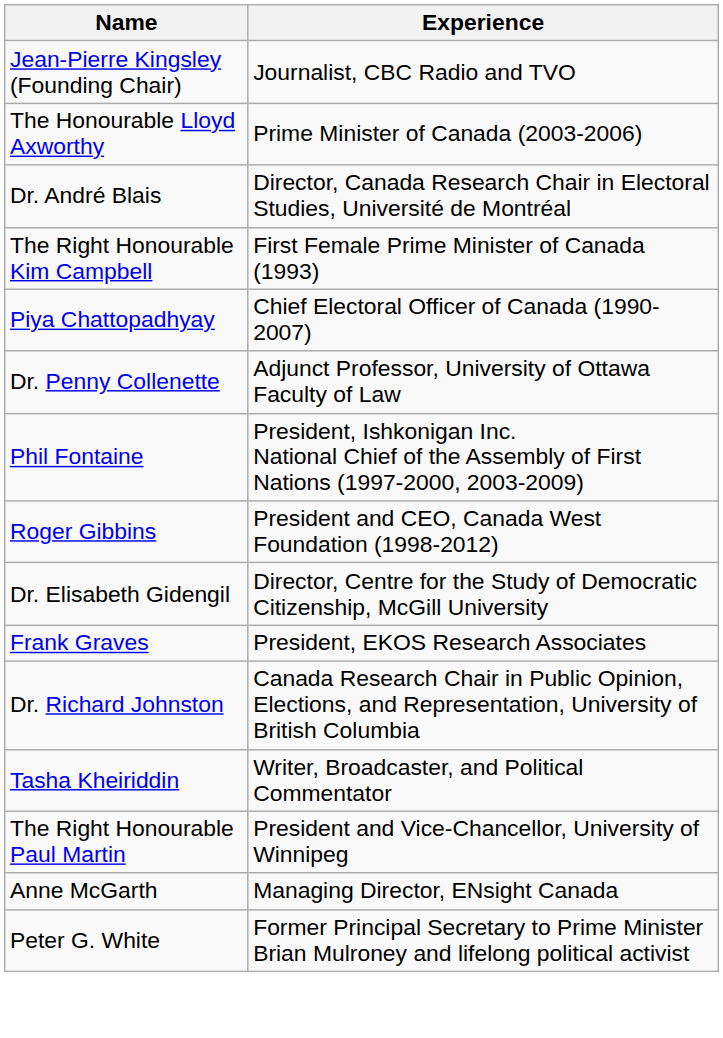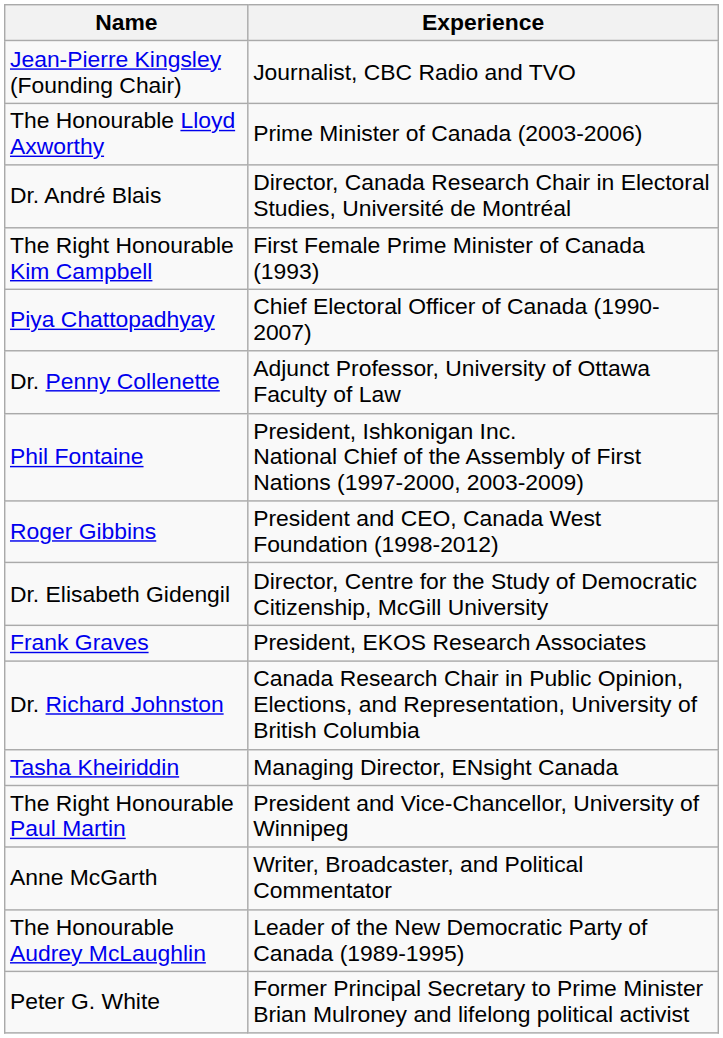Tasha Kheiriddin | Experience: Writer, Broadcaster, and Political Commentator -> Managing Director, ENsight Canada
Anne McGarth | Experience: Managing Director, ENsight Canada -> Writer, Broadcaster, and Political Commentator
+ row: The Honourable Audrey McLaughlin | Leader of the New Democratic Party of Canada (1989-1995)
